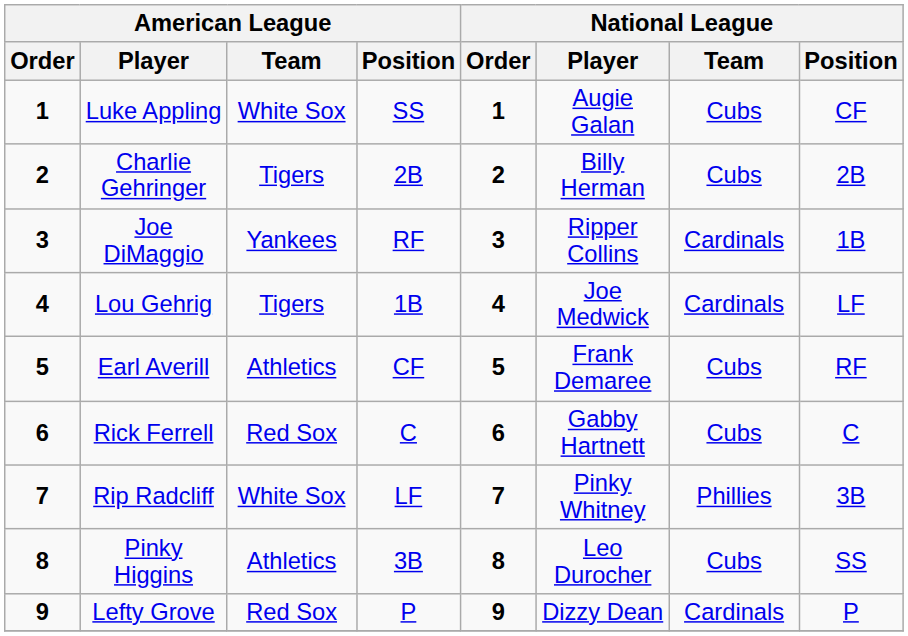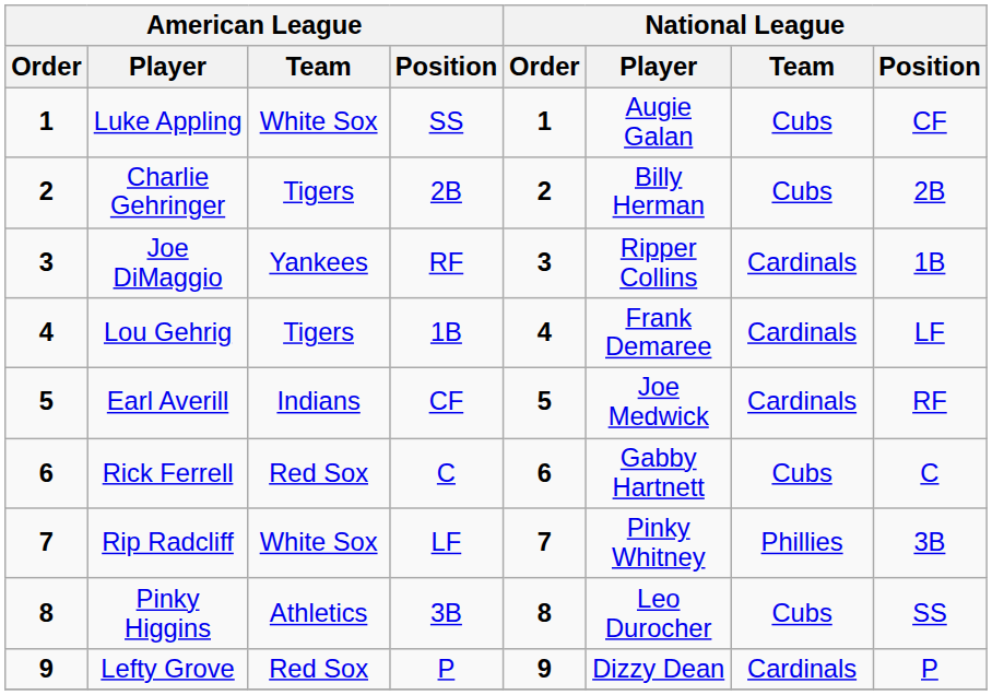Lou Gehrig | National League / Player: Joe Medwick -> Frank Demaree
Earl Averill | American League / Team: Athletics -> Indians
Earl Averill | National League / Player: Frank Demaree -> Joe Medwick
Earl Averill | National League / Team: Cubs -> Cardinals
